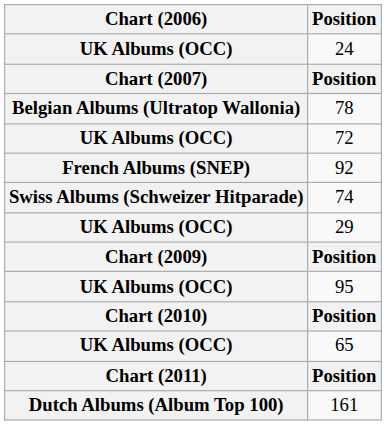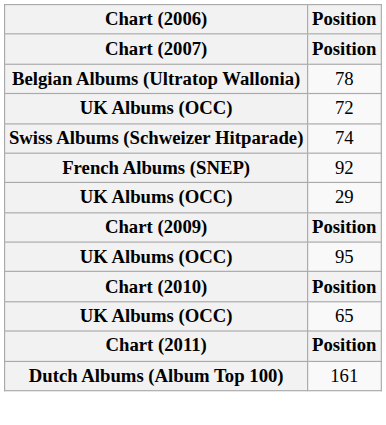- row: UK Albums (OCC) | 24
rows swapped: 92 <-> 74
